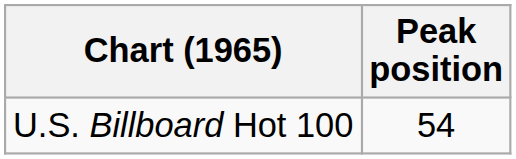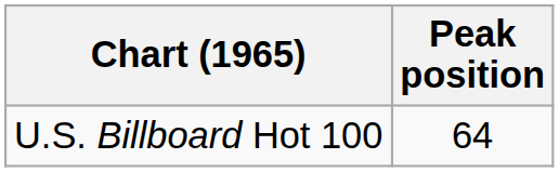U.S. Billboard Hot 100 | Peak position: 54 -> 64
